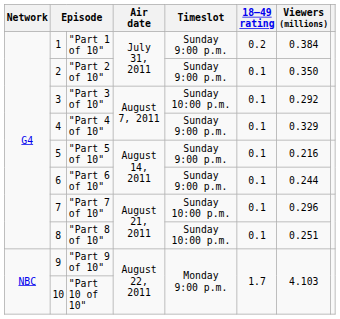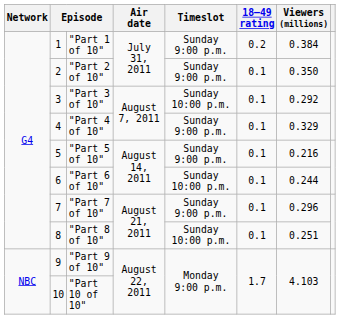"Part 6 of 10" | Timeslot: Sunday 9:00 p.m. -> Sunday 10:00 p.m.
"Part 7 of 10" | Timeslot: Sunday 10:00 p.m. -> Sunday 9:00 p.m.
